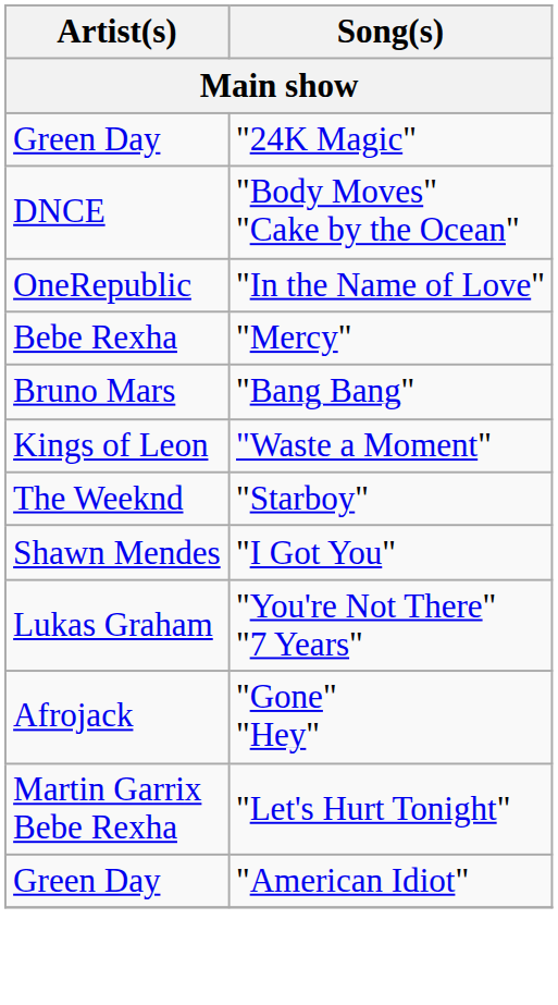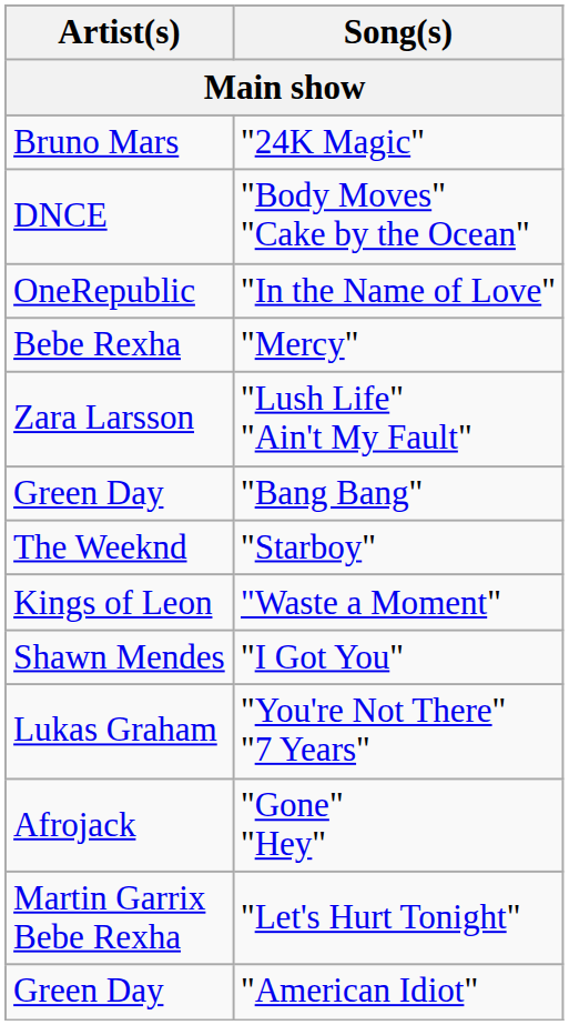"24K Magic" | Artist(s): Green Day -> Bruno Mars
+ row: Zara Larsson | "Lush Life" "Ain't My Fault"
"Bang Bang" | Artist(s): Bruno Mars -> Green Day
rows swapped: "Starboy" <-> "Waste a Moment"
